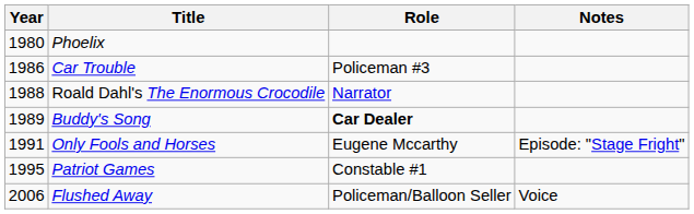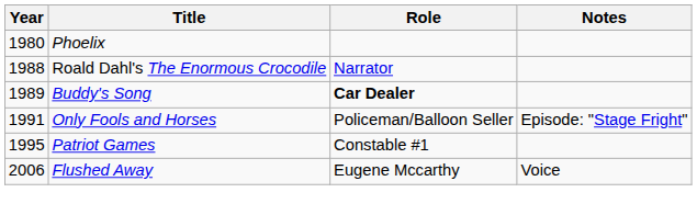- row: 1986 | Car Trouble | Policeman #3
Only Fools and Horses | Role: Eugene Mccarthy -> Policeman/Balloon Seller
Flushed Away | Role: Policeman/Balloon Seller -> Eugene Mccarthy
